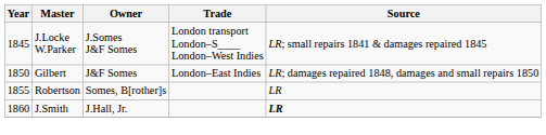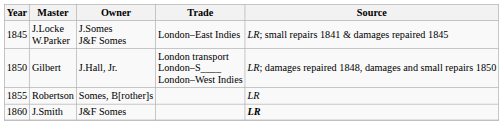J.Locke W.Parker | Trade: London transport London–S____ London–West Indies -> London–East Indies
Gilbert | Owner: J&F Somes -> J.Hall, Jr.
Gilbert | Trade: London–East Indies -> London transport London–S____ London–West Indies
J.Smith | Owner: J.Hall, Jr. -> J&F Somes
